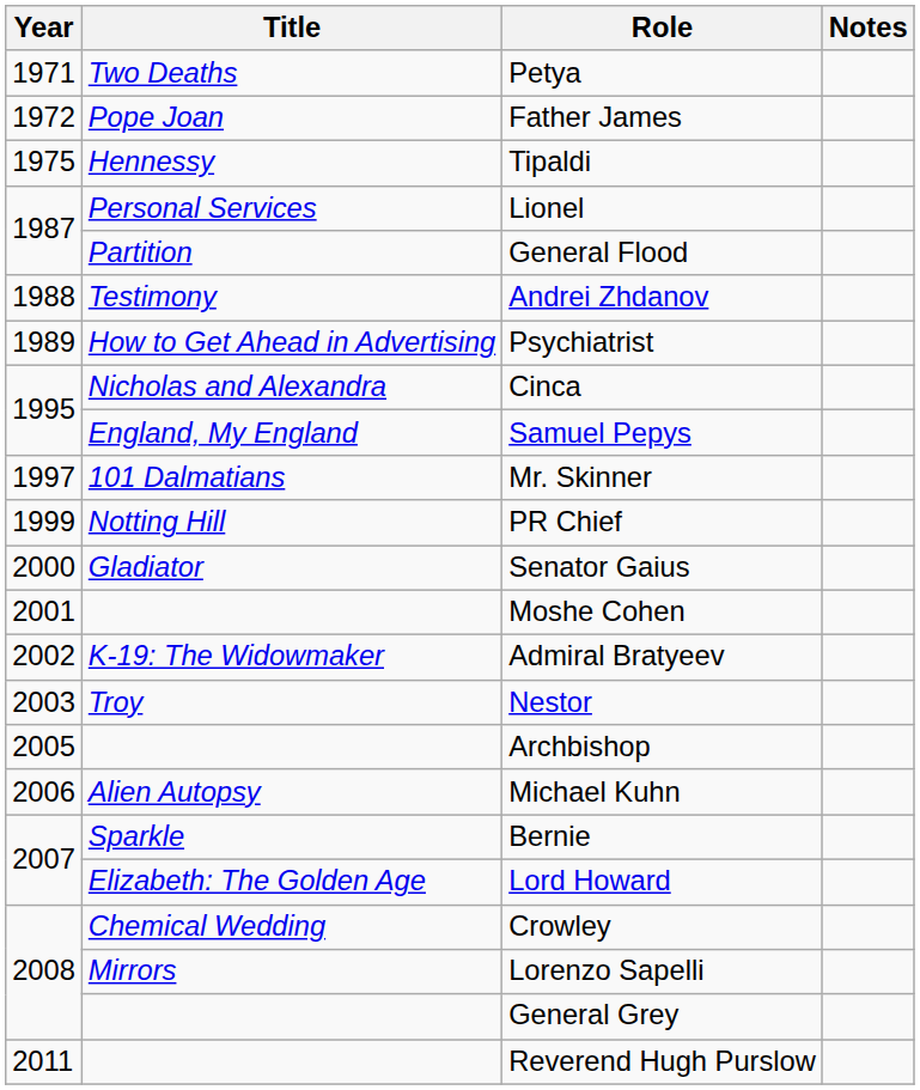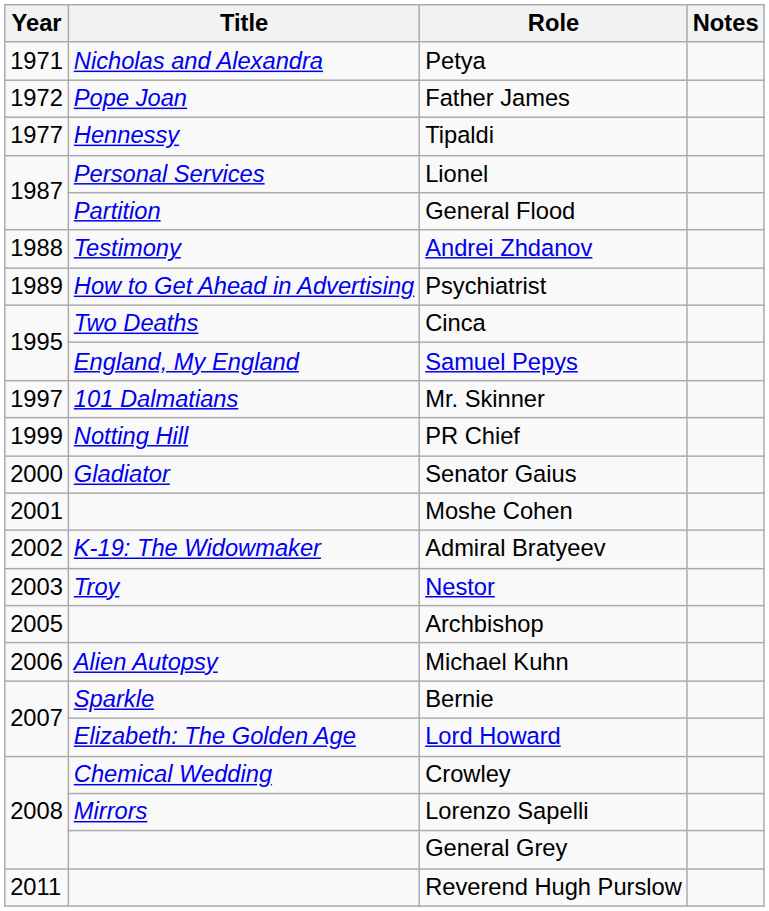Petya | Title: Two Deaths -> Nicholas and Alexandra
Tipaldi | Year: 1975 -> 1977
Cinca | Title: Nicholas and Alexandra -> Two Deaths
